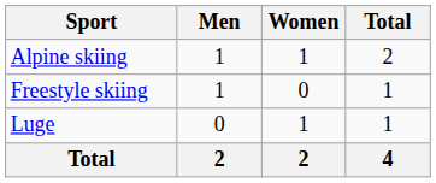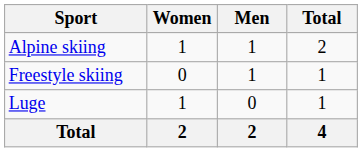columns swapped: Men <-> Women
